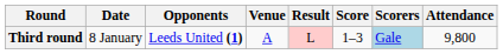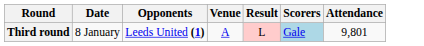- column: Score | 1–3
Third round | Attendance: 9,800 -> 9,801
